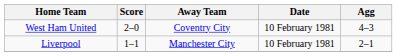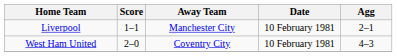rows swapped: Liverpool <-> West Ham United
